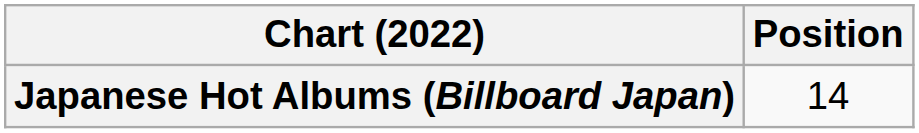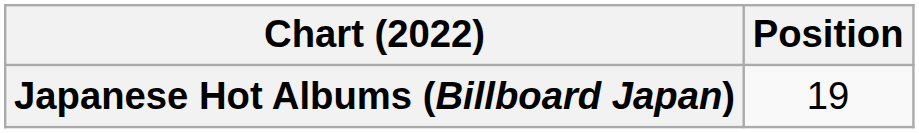Japanese Hot Albums (Billboard Japan) | Position: 14 -> 19
